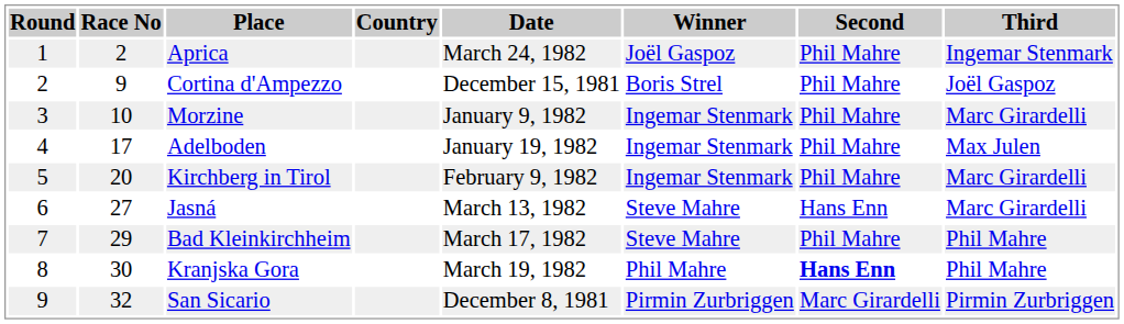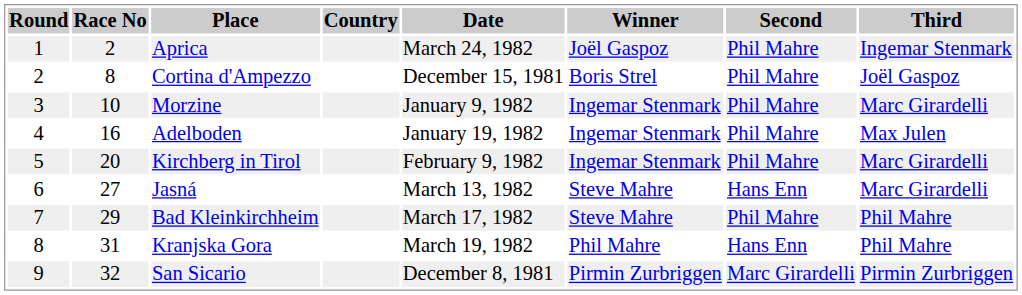Cortina d'Ampezzo | Race No: 9 -> 8
Adelboden | Race No: 17 -> 16
Kranjska Gora | Race No: 30 -> 31
Kranjska Gora | Second: bold -> normal
